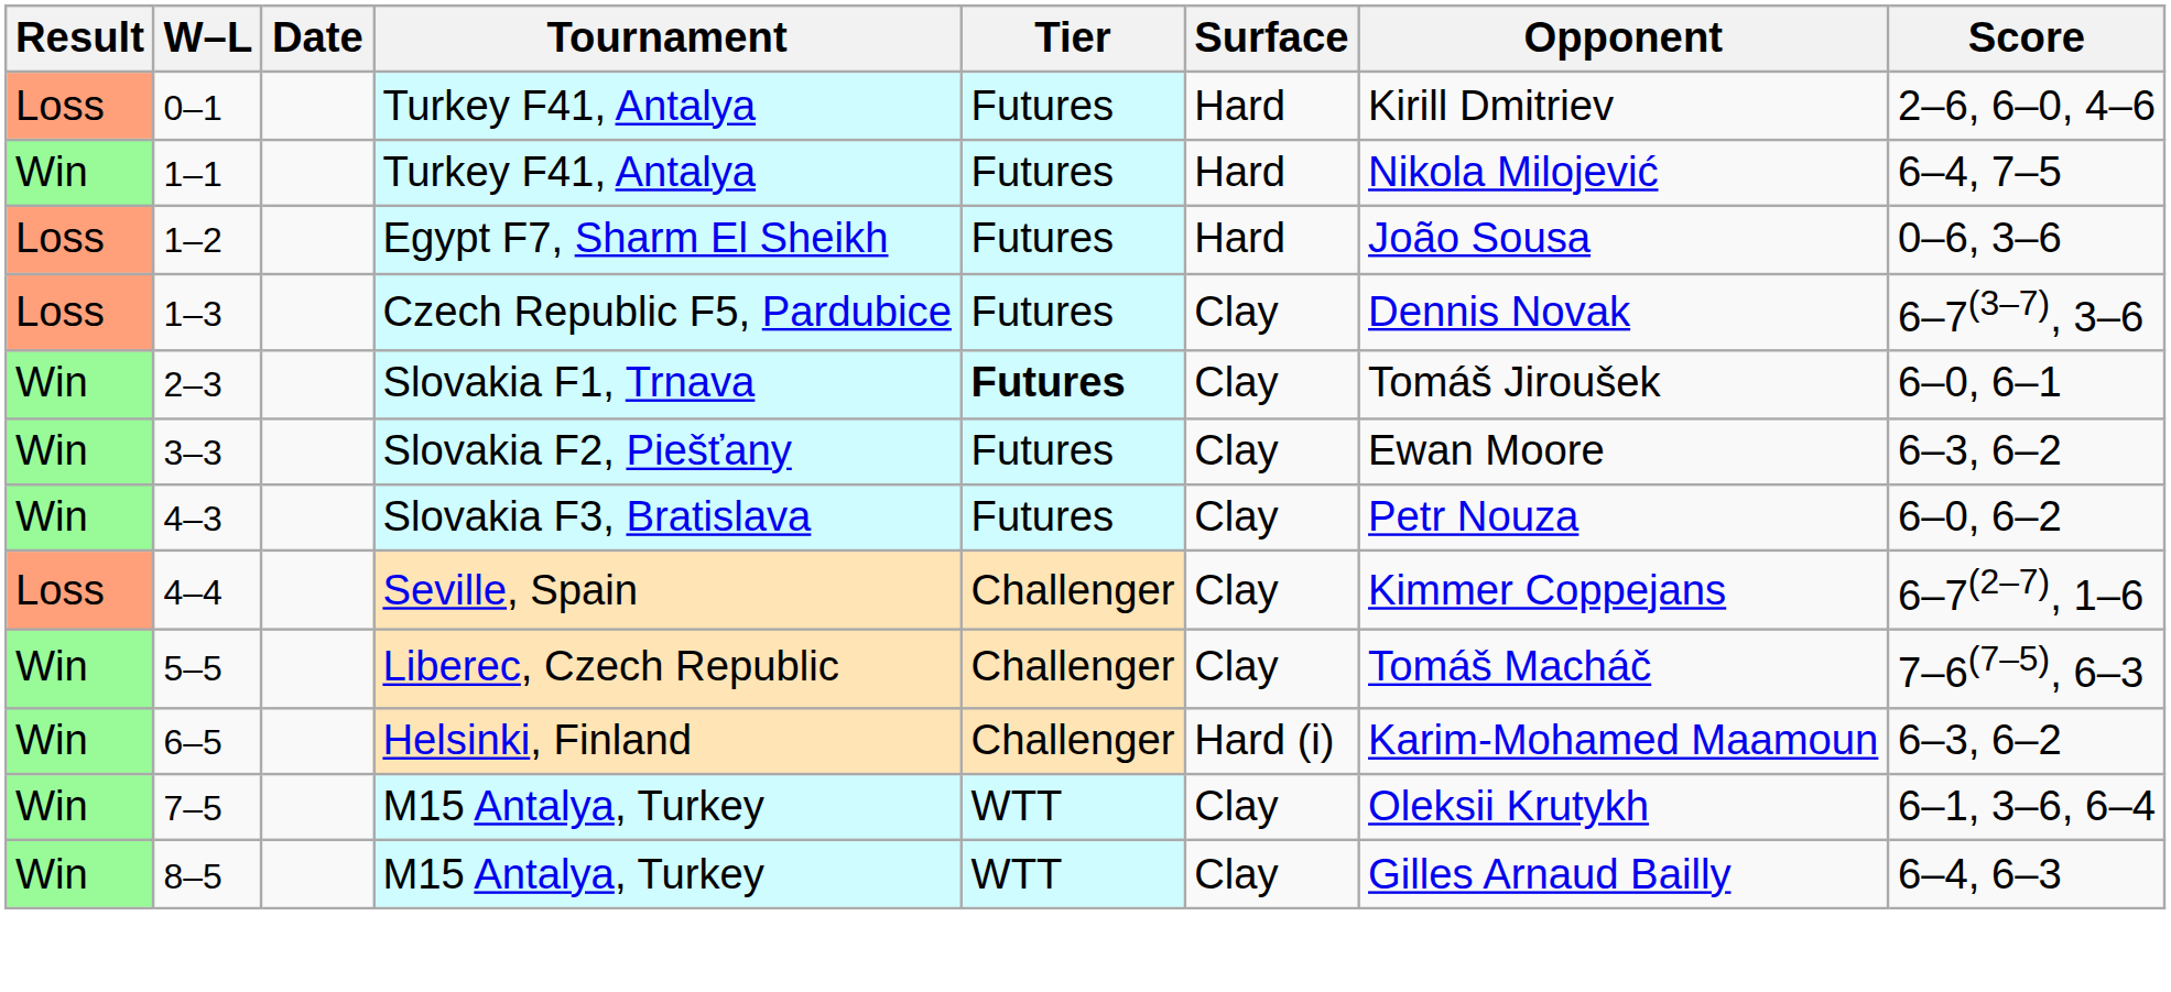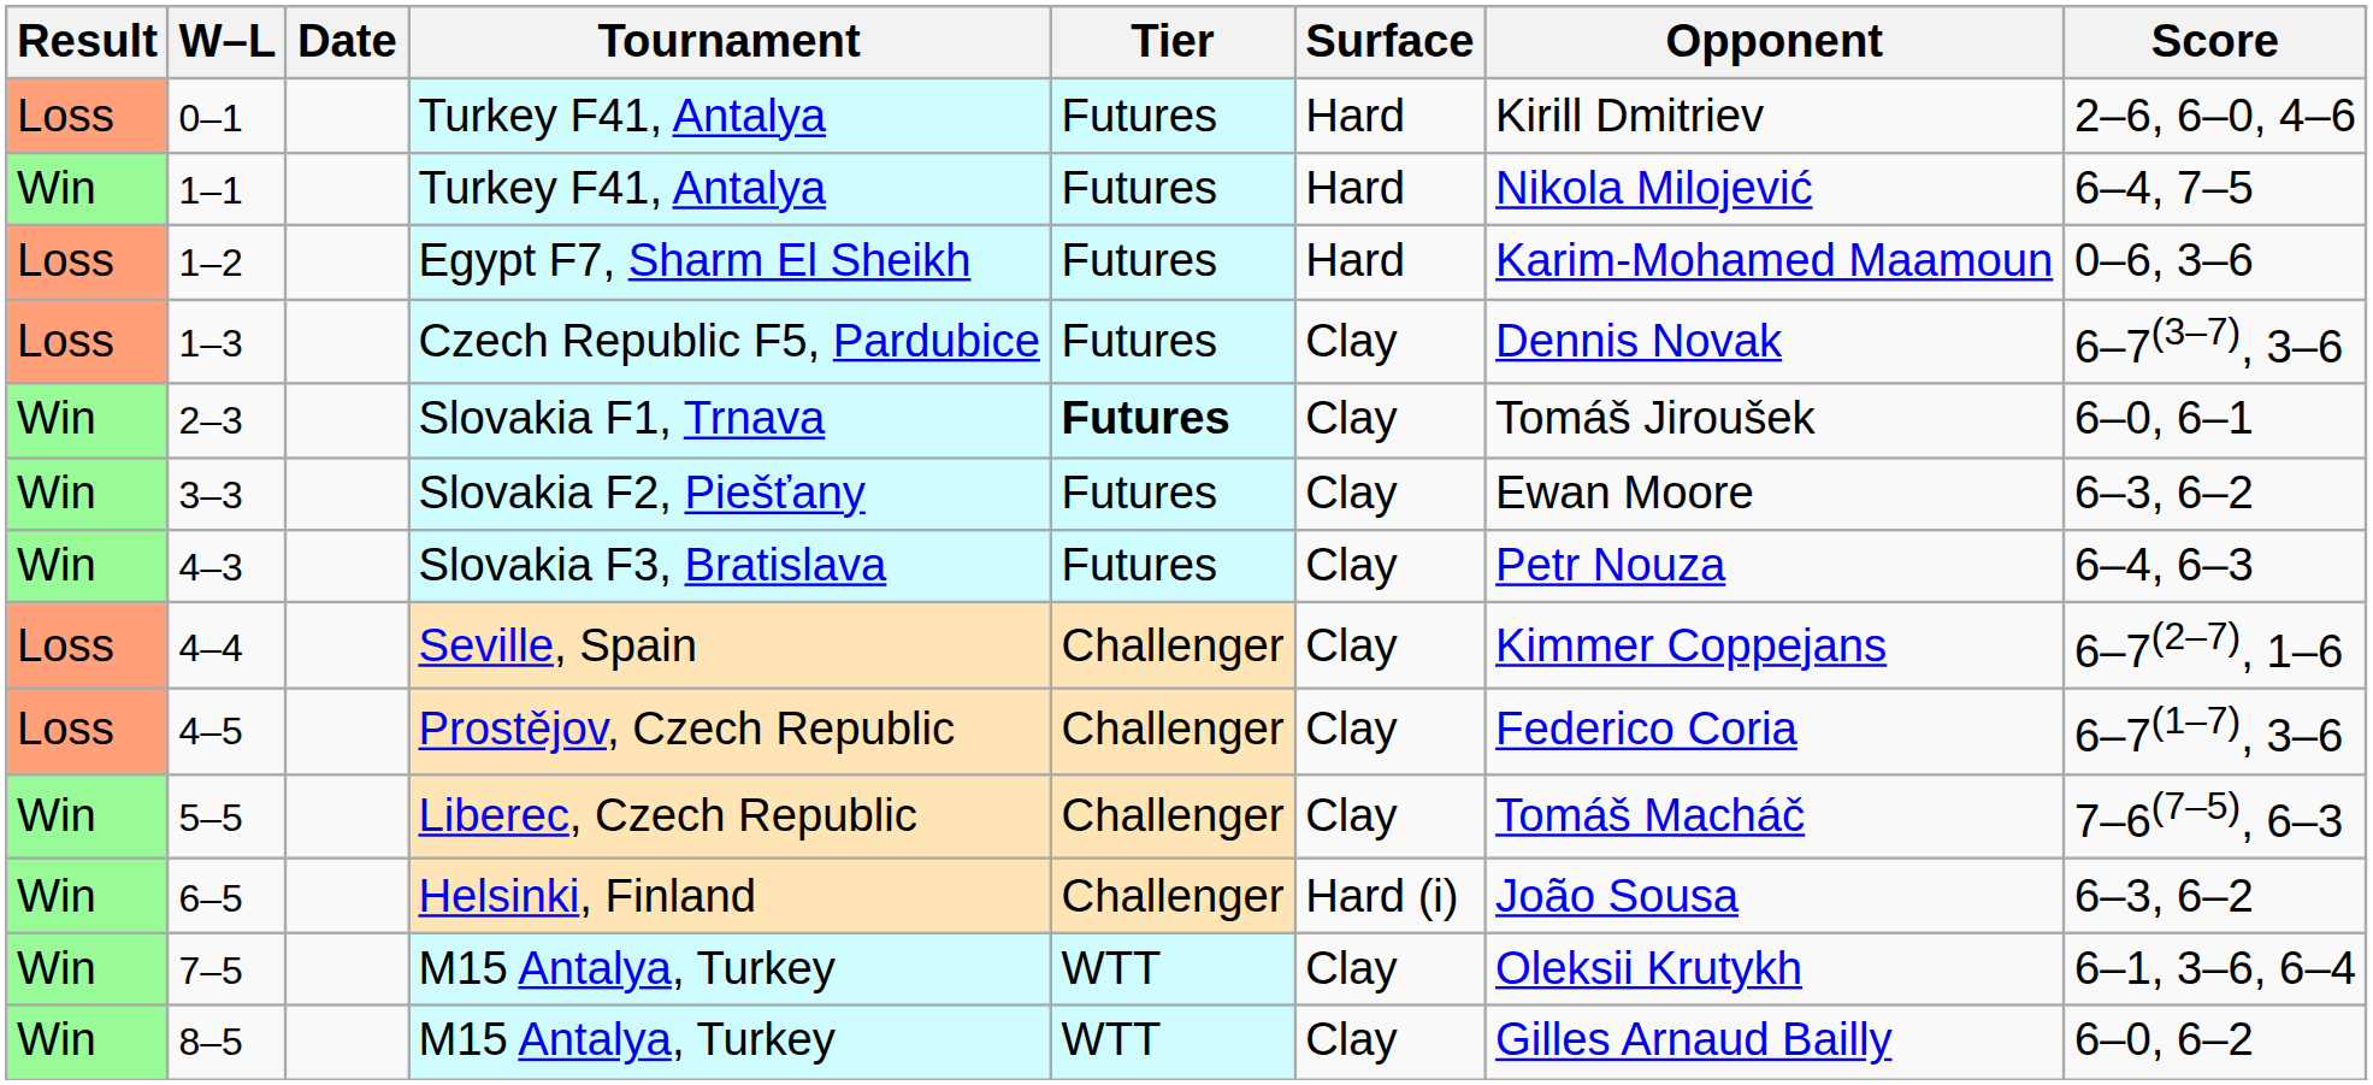1–2 | Opponent: João Sousa -> Karim-Mohamed Maamoun
4–3 | Score: 6–0, 6–2 -> 6–4, 6–3
+ row: Loss | 4–5 | Prostějov, Czech Republic | Challenger | Clay | Federico Coria | 6–7(1–7), 3–6
6–5 | Opponent: Karim-Mohamed Maamoun -> João Sousa
8–5 | Score: 6–4, 6–3 -> 6–0, 6–2
